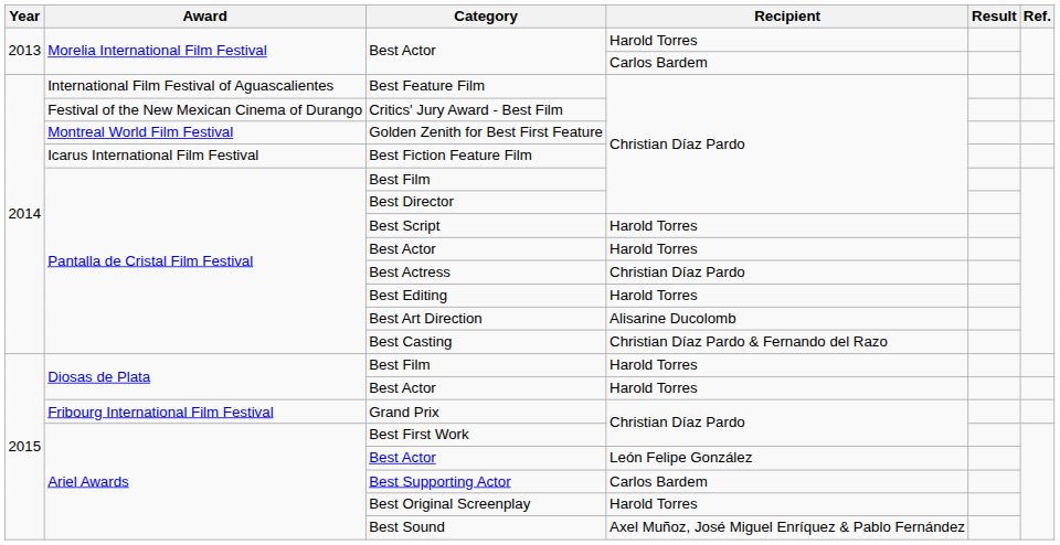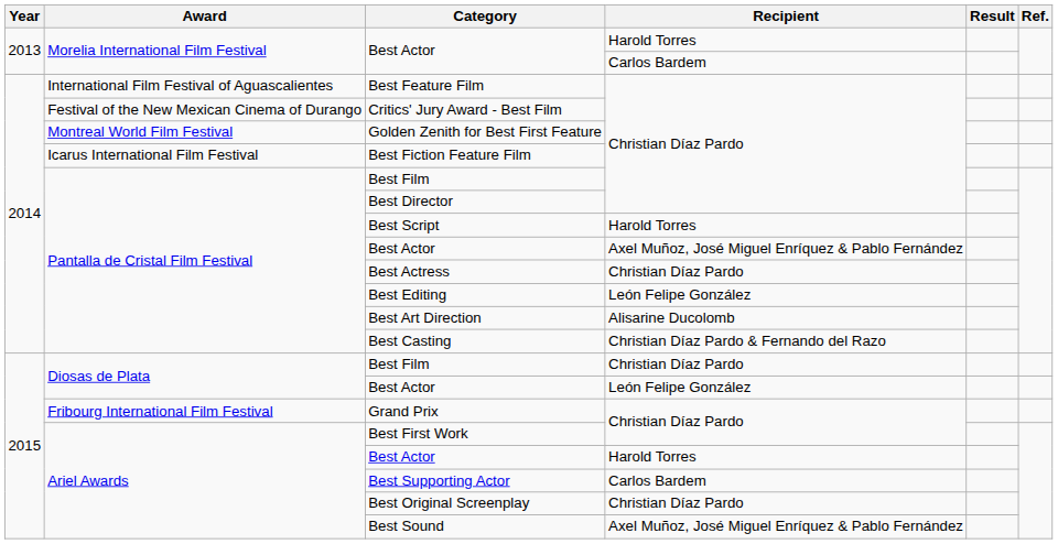Pantalla de Cristal Film Festival / Best Actor | Recipient: Harold Torres -> Axel Muñoz, José Miguel Enríquez & Pablo Fernández
Best Editing | Recipient: Harold Torres -> León Felipe González
Diosas de Plata / Best Film | Recipient: Harold Torres -> Christian Díaz Pardo
Diosas de Plata / Best Actor | Recipient: Harold Torres -> León Felipe González
Ariel Awards / Best Actor | Recipient: León Felipe González -> Harold Torres
Best Original Screenplay | Recipient: Harold Torres -> Christian Díaz Pardo
